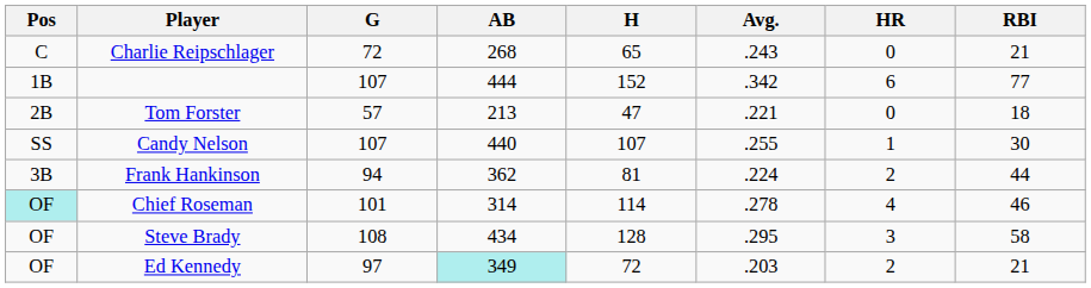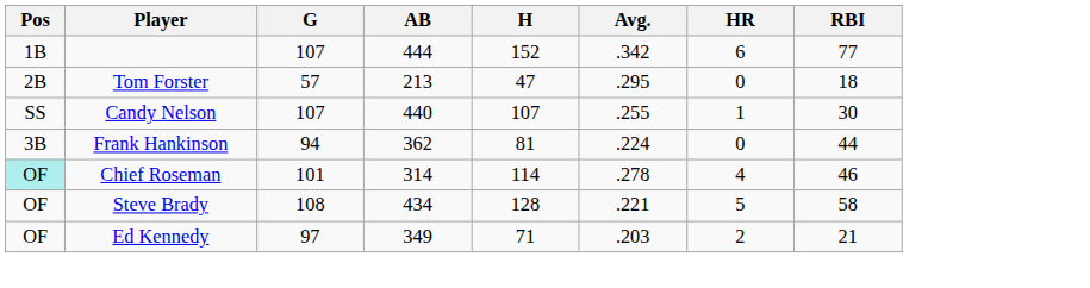- row: C | Charlie Reipschlager | 72 | 268 | 65 | .243 | 0 | 21
Tom Forster | Avg.: .221 -> .295
Frank Hankinson | HR: 2 -> 0
Steve Brady | Avg.: .295 -> .221
Steve Brady | HR: 3 -> 5
Ed Kennedy | AB: paleturquoise background -> no background
Ed Kennedy | H: 72 -> 71
